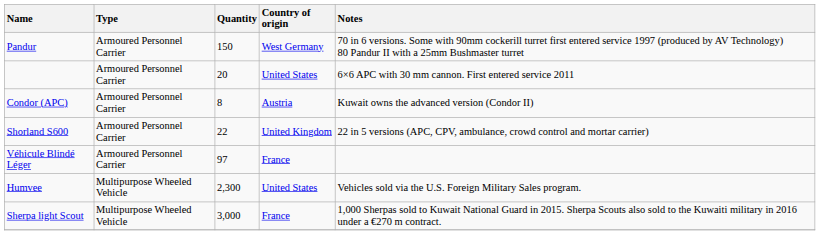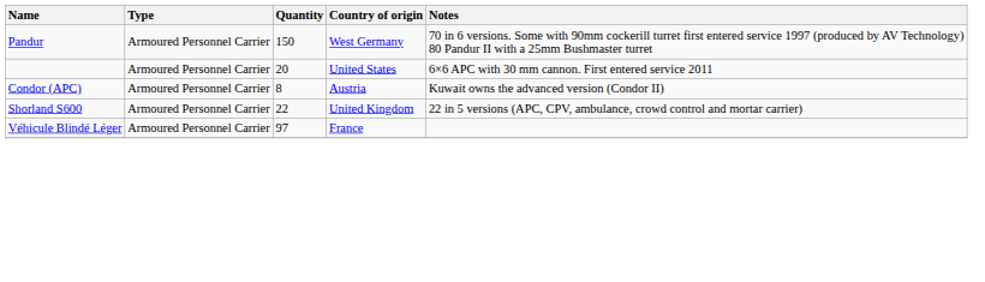- row: Humvee | Multipurpose Wheeled Vehicle | 2,300 | United States | Vehicles sold via the U.S. Foreign Military Sales program.
- row: Sherpa light Scout | Multipurpose Wheeled Vehicle | 3,000 | France | 1,000 Sherpas sold to Kuwait National Guard in 2015. Sherpa Scouts also sold to the Kuwaiti military in 2016 under a €270 m contract.
